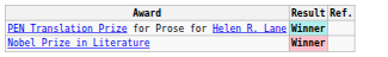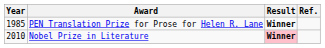+ column: Year | 1985 | 2010
PEN Translation Prize for Prose for Helen R. Lane | Result: paleturquoise background -> no background
